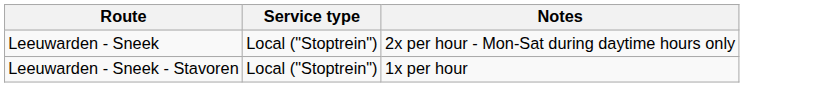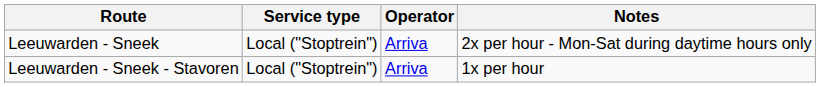+ column: Operator | Arriva | Arriva
